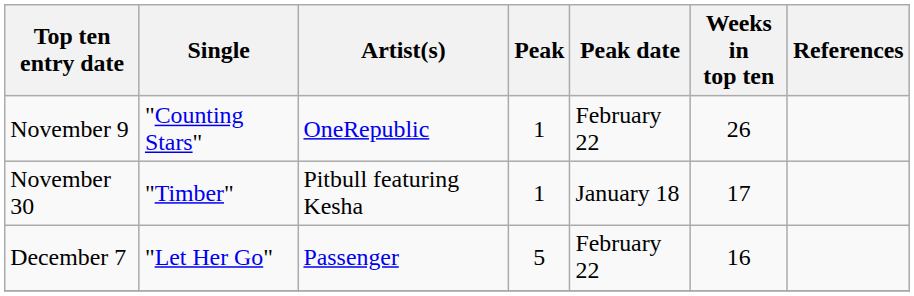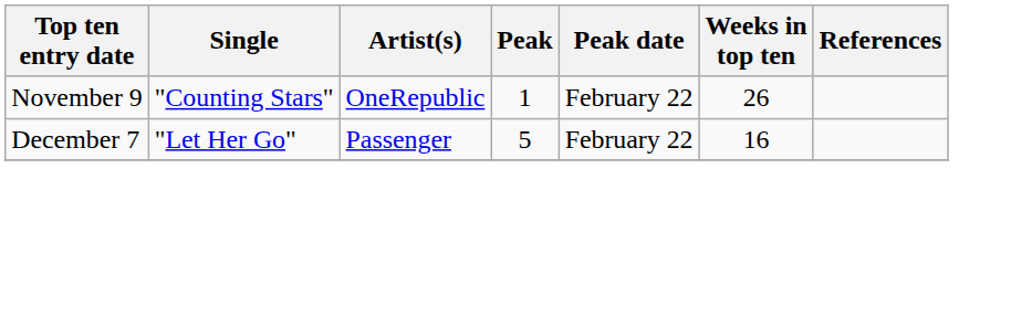- row: November 30 | "Timber" | Pitbull featuring Kesha | 1 | January 18 | 17
